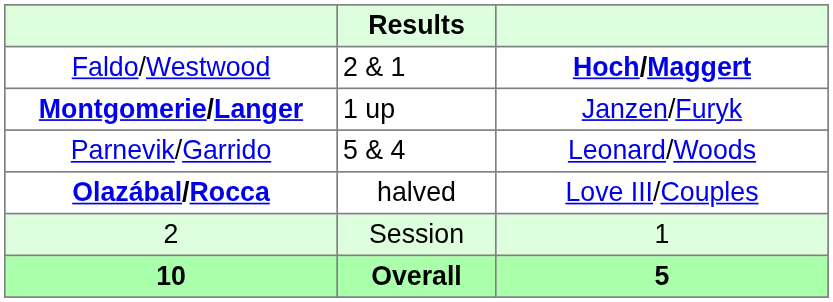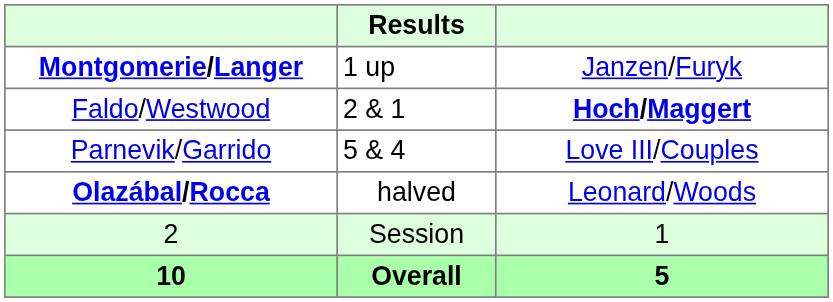rows swapped: Montgomerie/Langer <-> Faldo/Westwood
Parnevik/Garrido | column 3: Leonard/Woods -> Love III/Couples
Olazábal/Rocca | column 3: Love III/Couples -> Leonard/Woods
